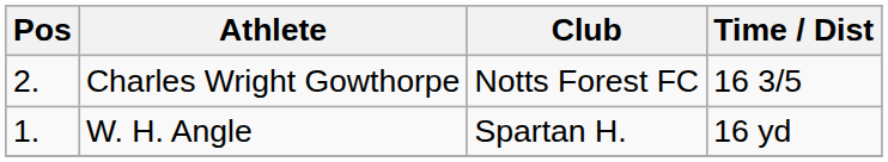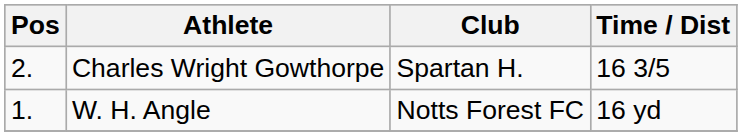Charles Wright Gowthorpe | Club: Notts Forest FC -> Spartan H.
W. H. Angle | Club: Spartan H. -> Notts Forest FC
